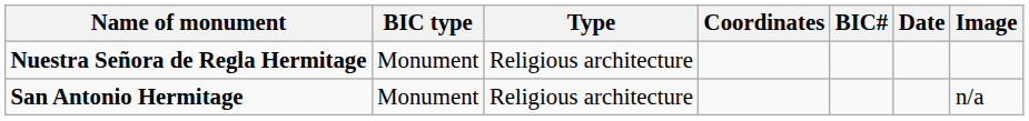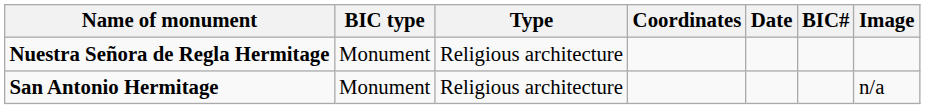columns swapped: BIC# <-> Date
